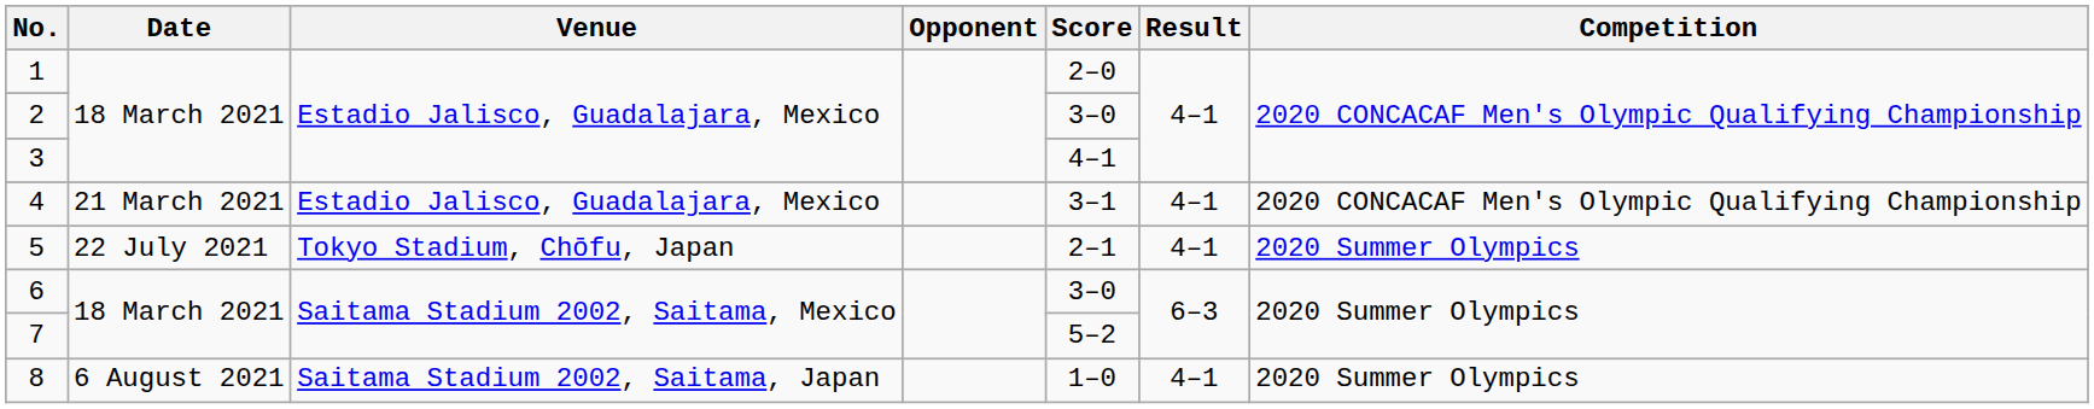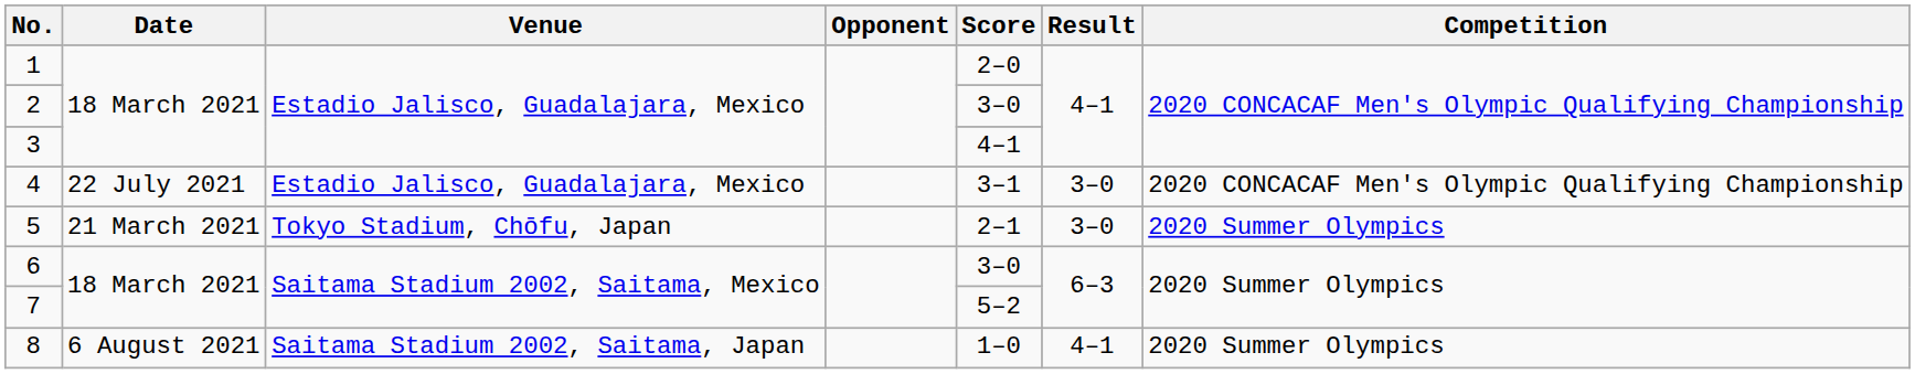4 | Date: 21 March 2021 -> 22 July 2021
4 | Result: 4–1 -> 3–0
5 | Date: 22 July 2021 -> 21 March 2021
5 | Result: 4–1 -> 3–0
